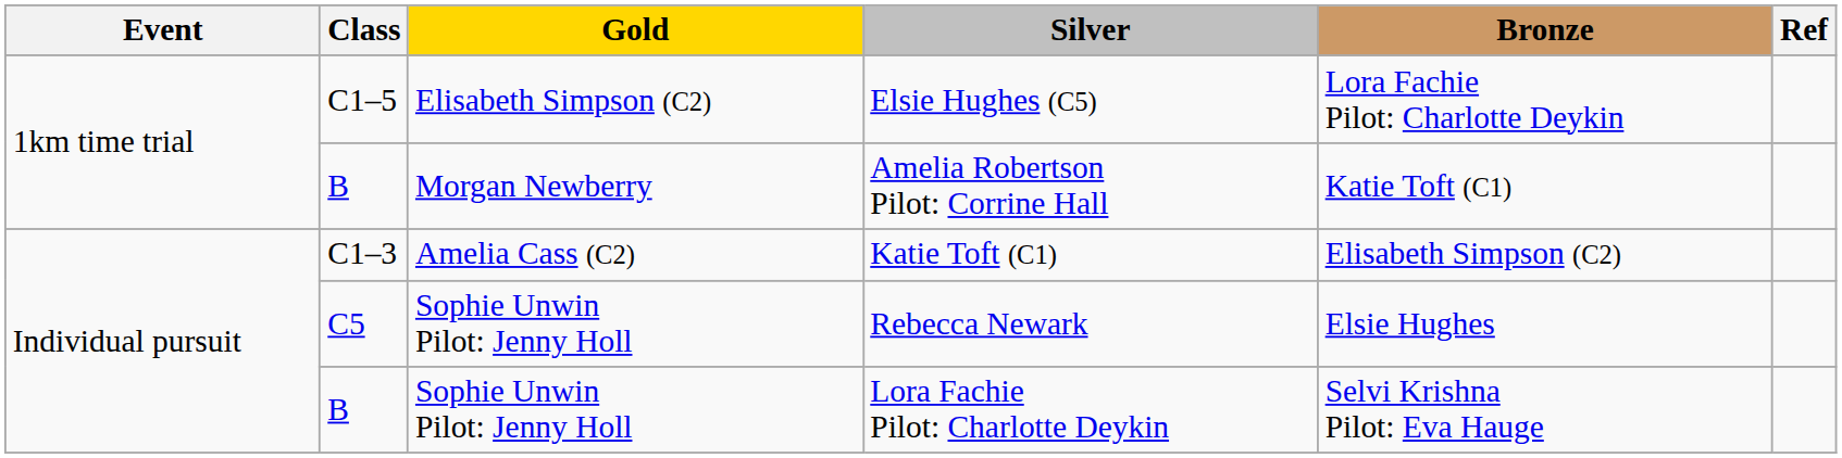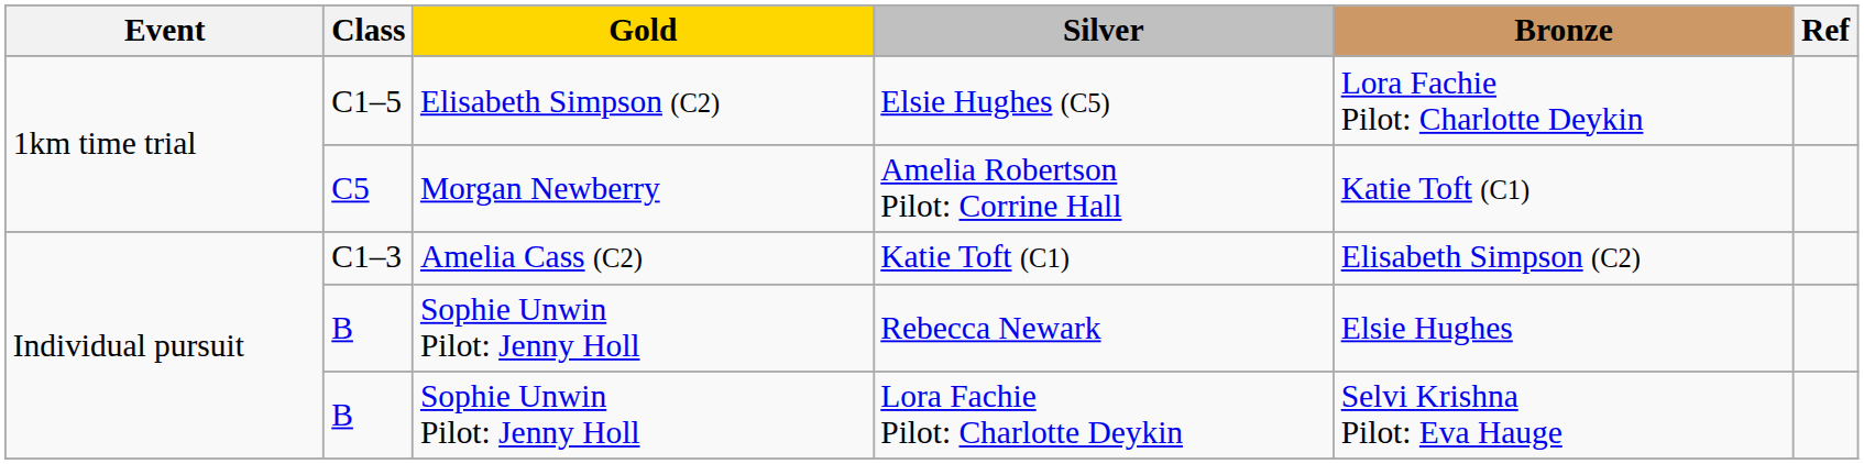Amelia Robertson Pilot: Corrine Hall | Class: B -> C5
Rebecca Newark | Class: C5 -> B
